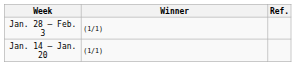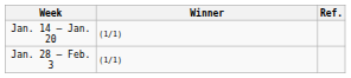rows swapped: Jan. 14 – Jan. 20 <-> Jan. 28 – Feb. 3
